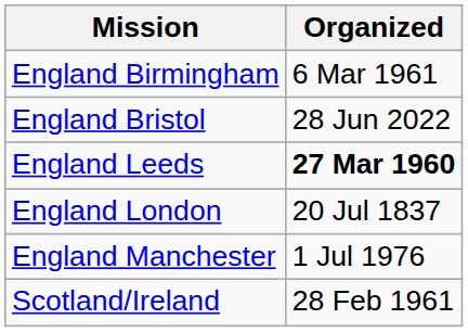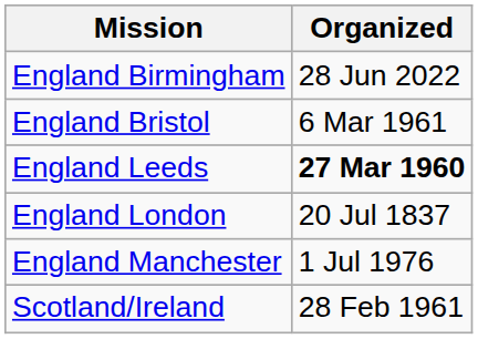England Birmingham | Organized: 6 Mar 1961 -> 28 Jun 2022
England Bristol | Organized: 28 Jun 2022 -> 6 Mar 1961
